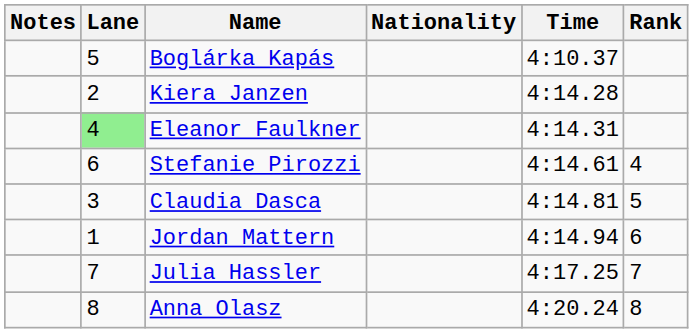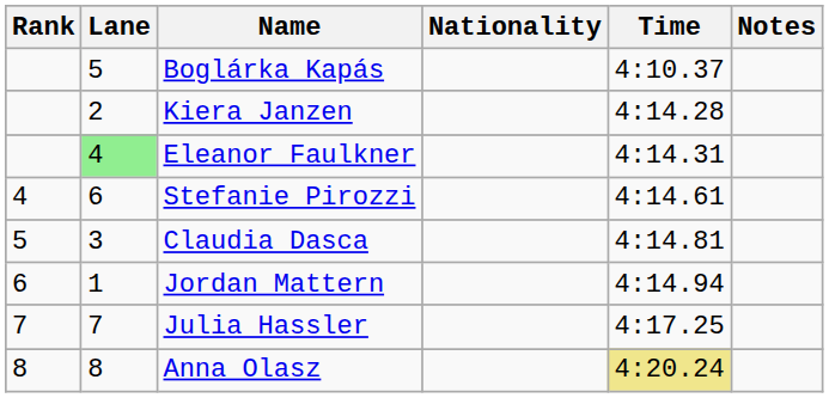columns swapped: Rank <-> Notes
Anna Olasz | Time: no background -> khaki background
